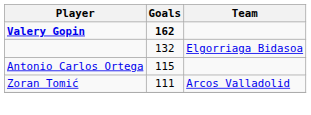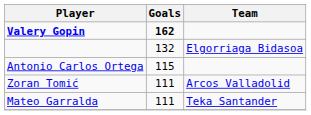+ row: Mateo Garralda | 111 | Teka Santander
